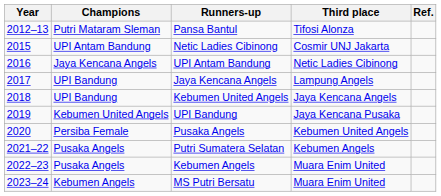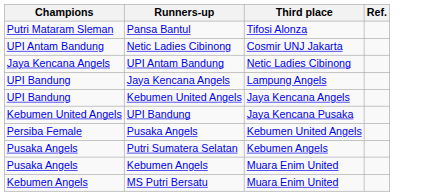- column: Year | 2012–13 | 2015 | 2016 | 2017 | 2018 | 2019 | 2020 | 2021–22 | 2022–23 | 2023–24
